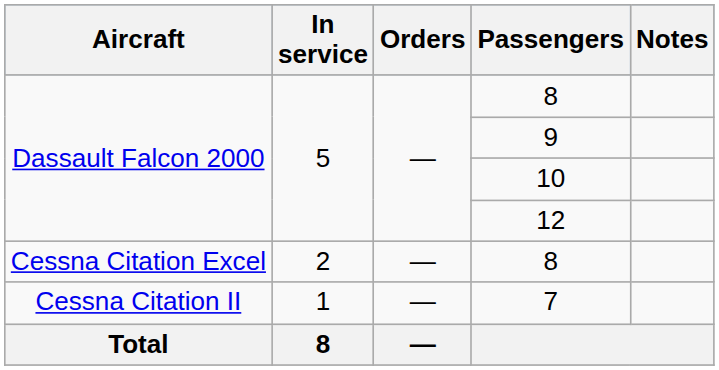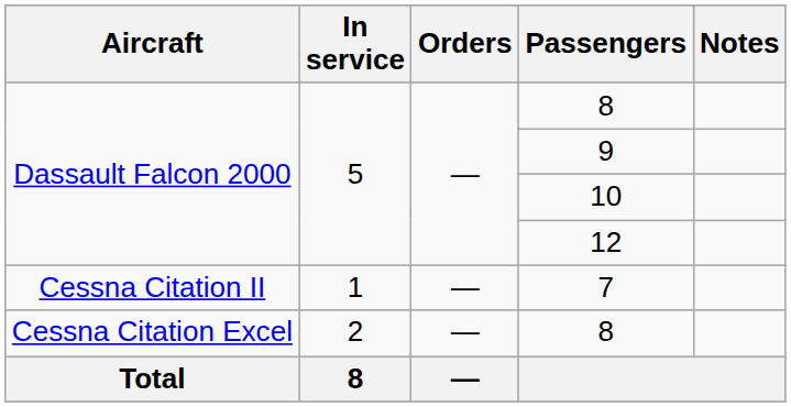rows swapped: Cessna Citation Excel / 8 <-> 7
